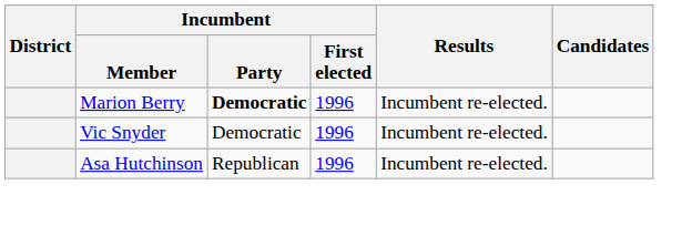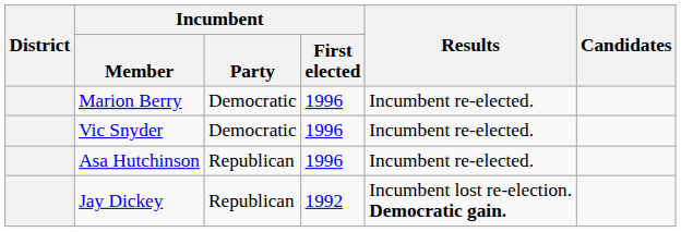Marion Berry | Incumbent / Party: bold -> normal
+ row: Jay Dickey | Republican | 1992 | Incumbent lost re-election. Democratic gain.
